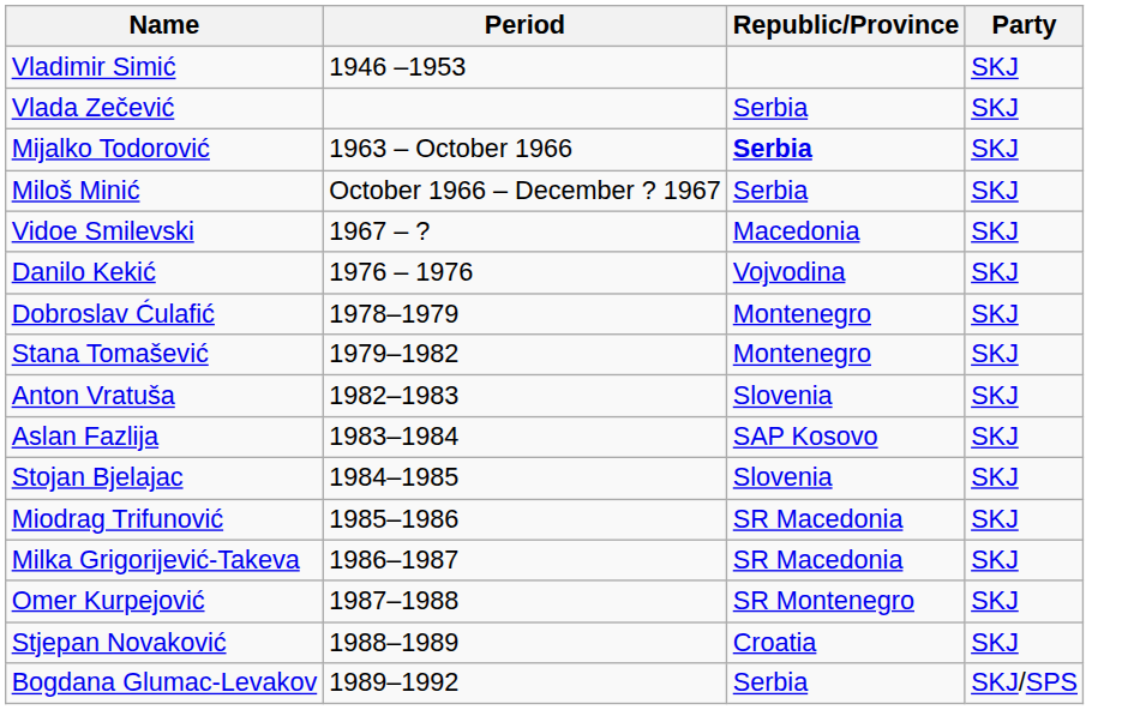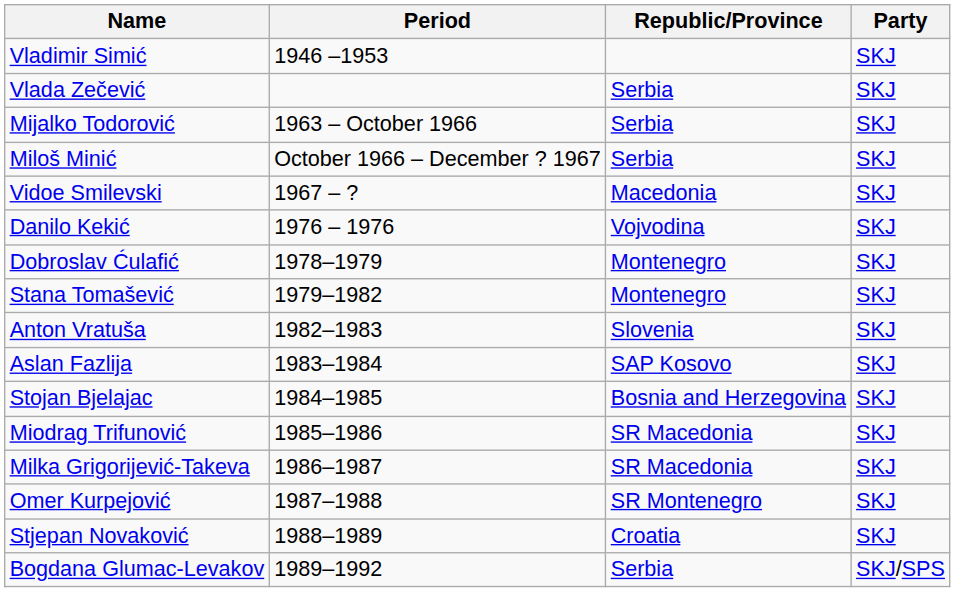Mijalko Todorović | Republic/Province: bold -> normal
Stojan Bjelajac | Republic/Province: Slovenia -> Bosnia and Herzegovina
